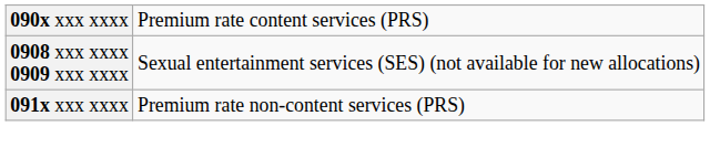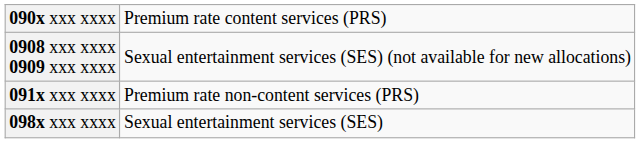+ row: 098x xxx xxxx | Sexual entertainment services (SES)
